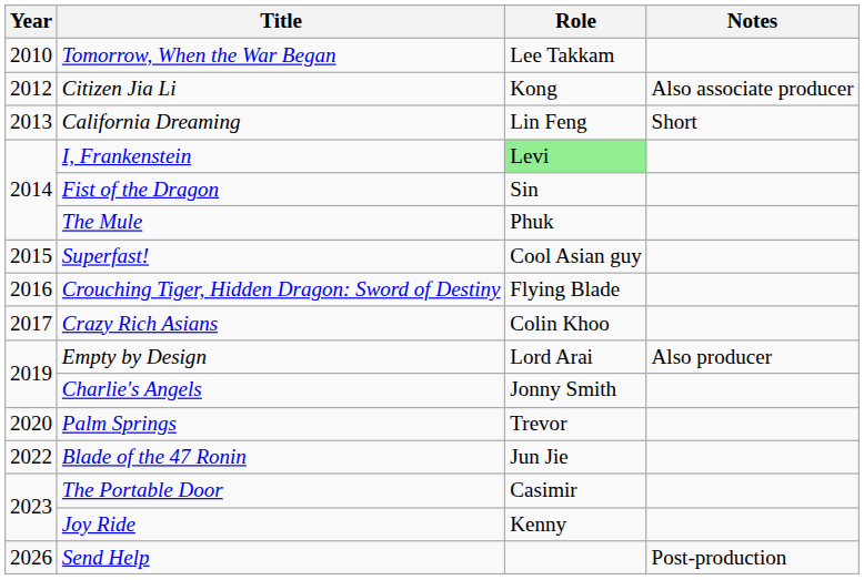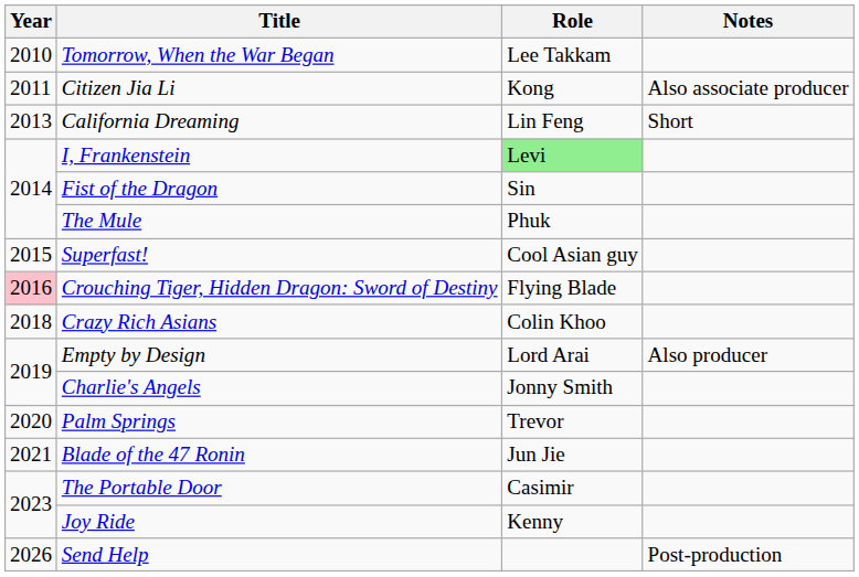Citizen Jia Li | Year: 2012 -> 2011
Crouching Tiger, Hidden Dragon: Sword of Destiny | Year: no background -> pink background
Crazy Rich Asians | Year: 2017 -> 2018
Blade of the 47 Ronin | Year: 2022 -> 2021
